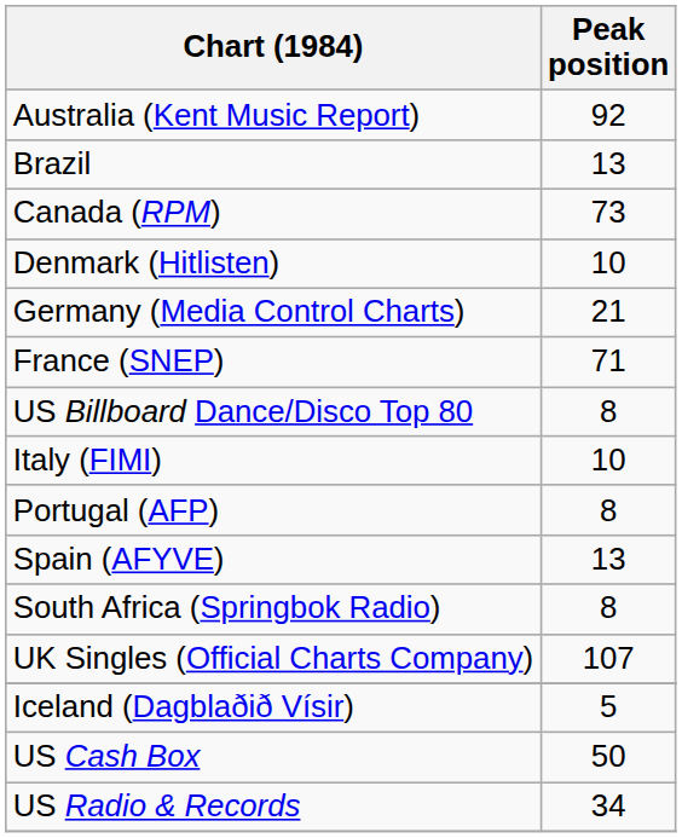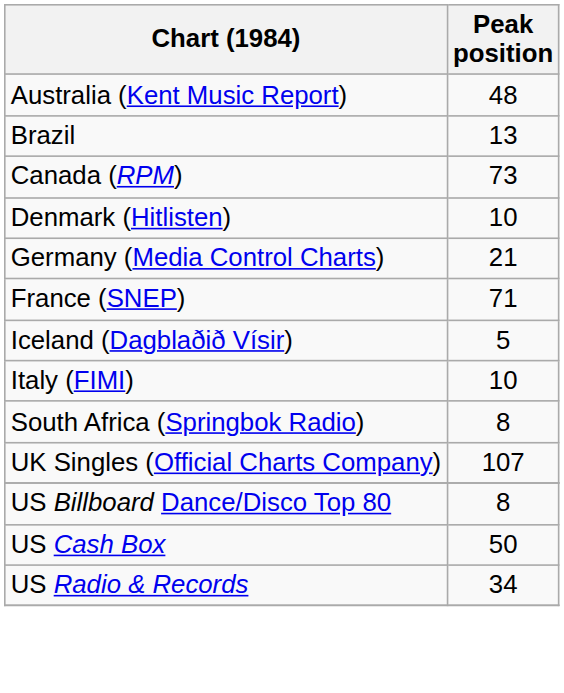Australia (Kent Music Report) | Peak position: 92 -> 48
rows swapped: Iceland (Dagblaðið Vísir) <-> US Billboard Dance/Disco Top 80
- row: Portugal (AFP) | 8
- row: Spain (AFYVE) | 13
